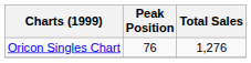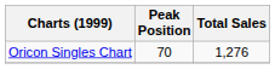Oricon Singles Chart | Peak Position: 76 -> 70
